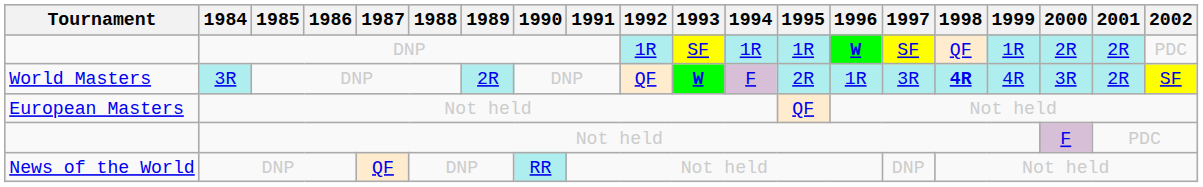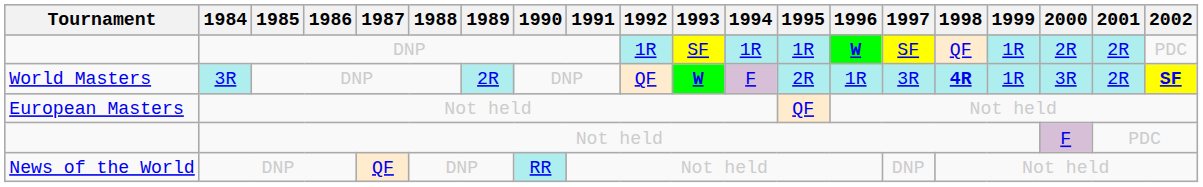World Masters | 1999: 4R -> 1R
World Masters | 2002: normal -> bold
